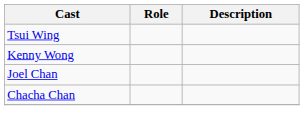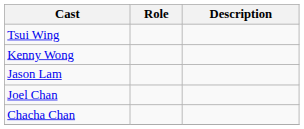+ row: Jason Lam
